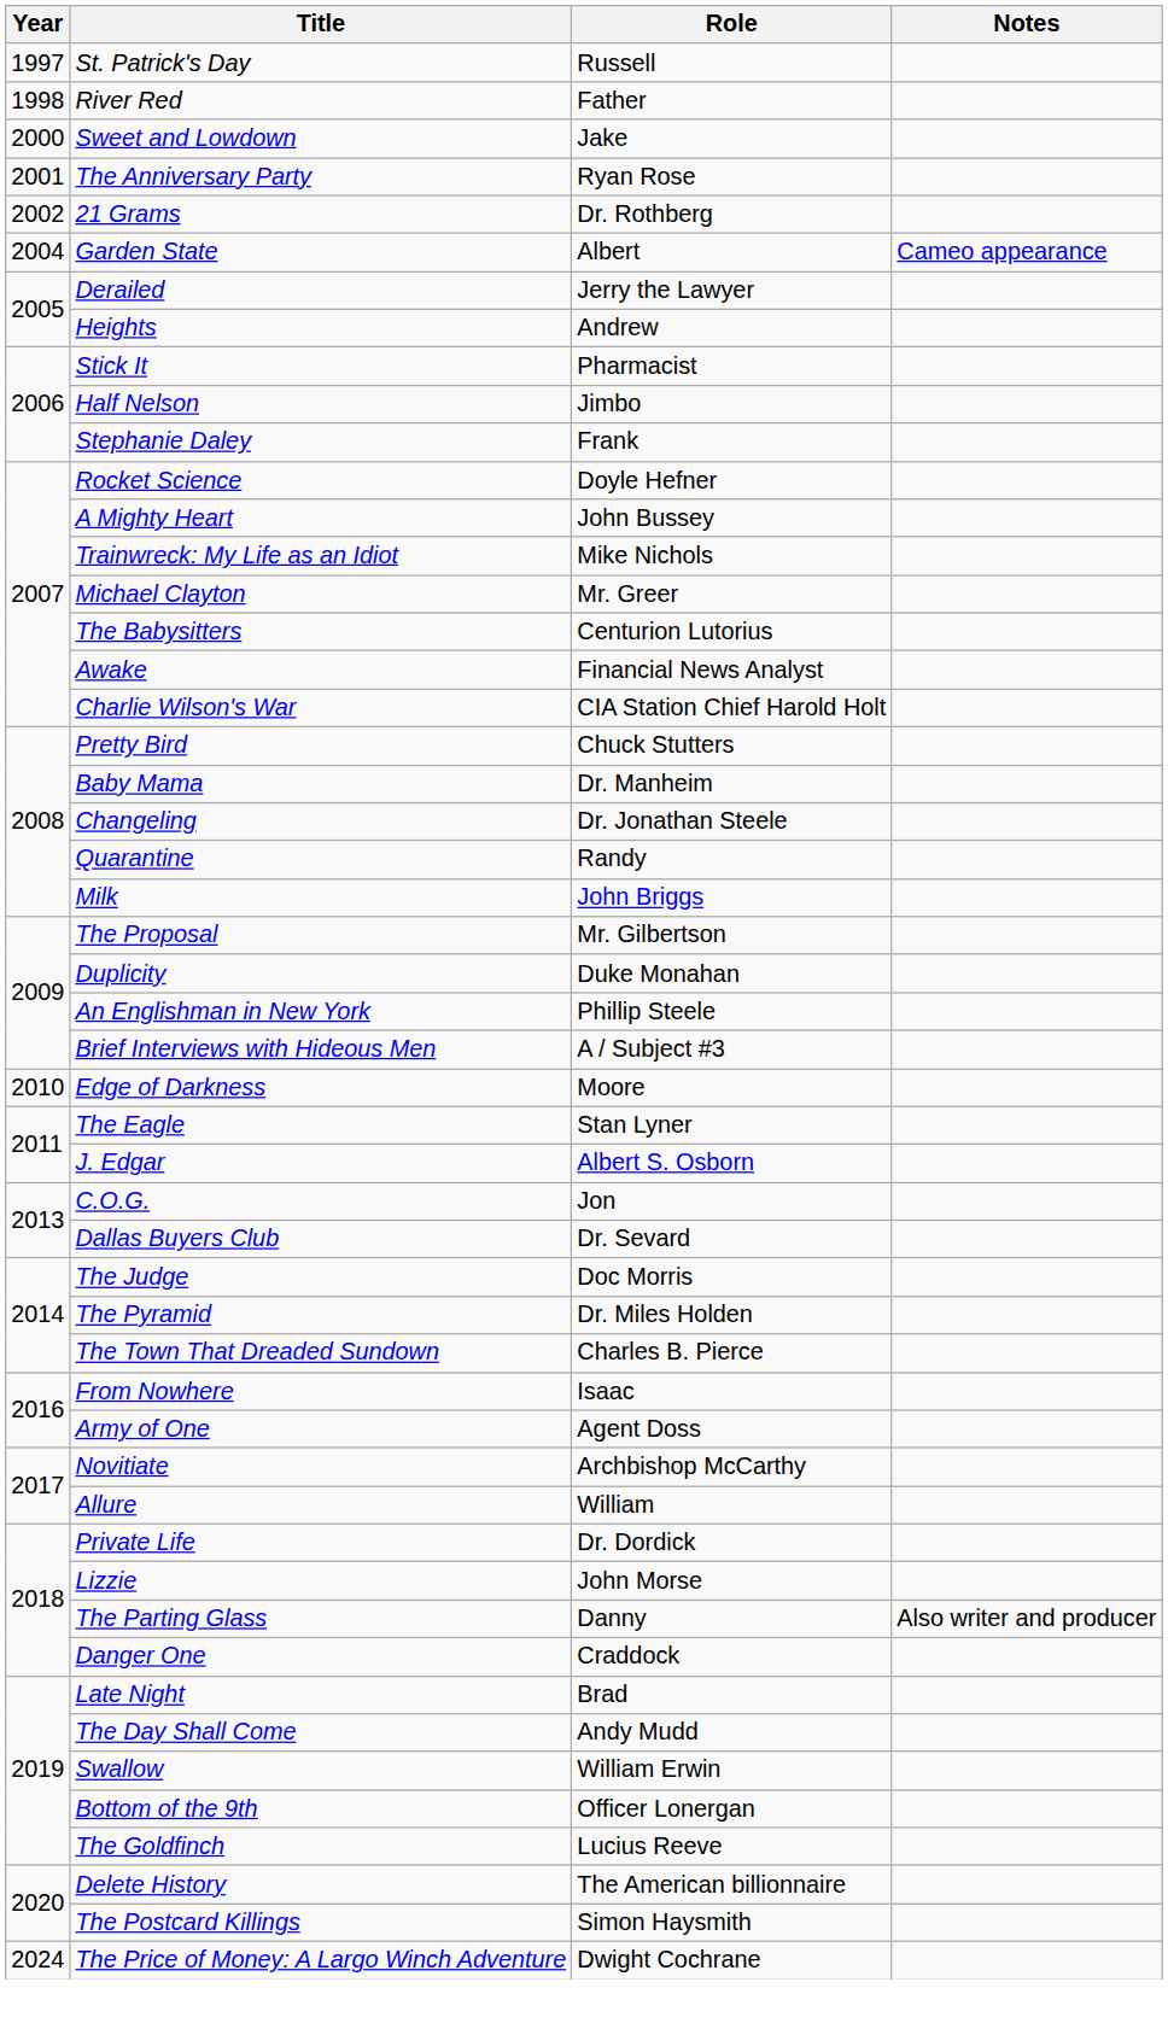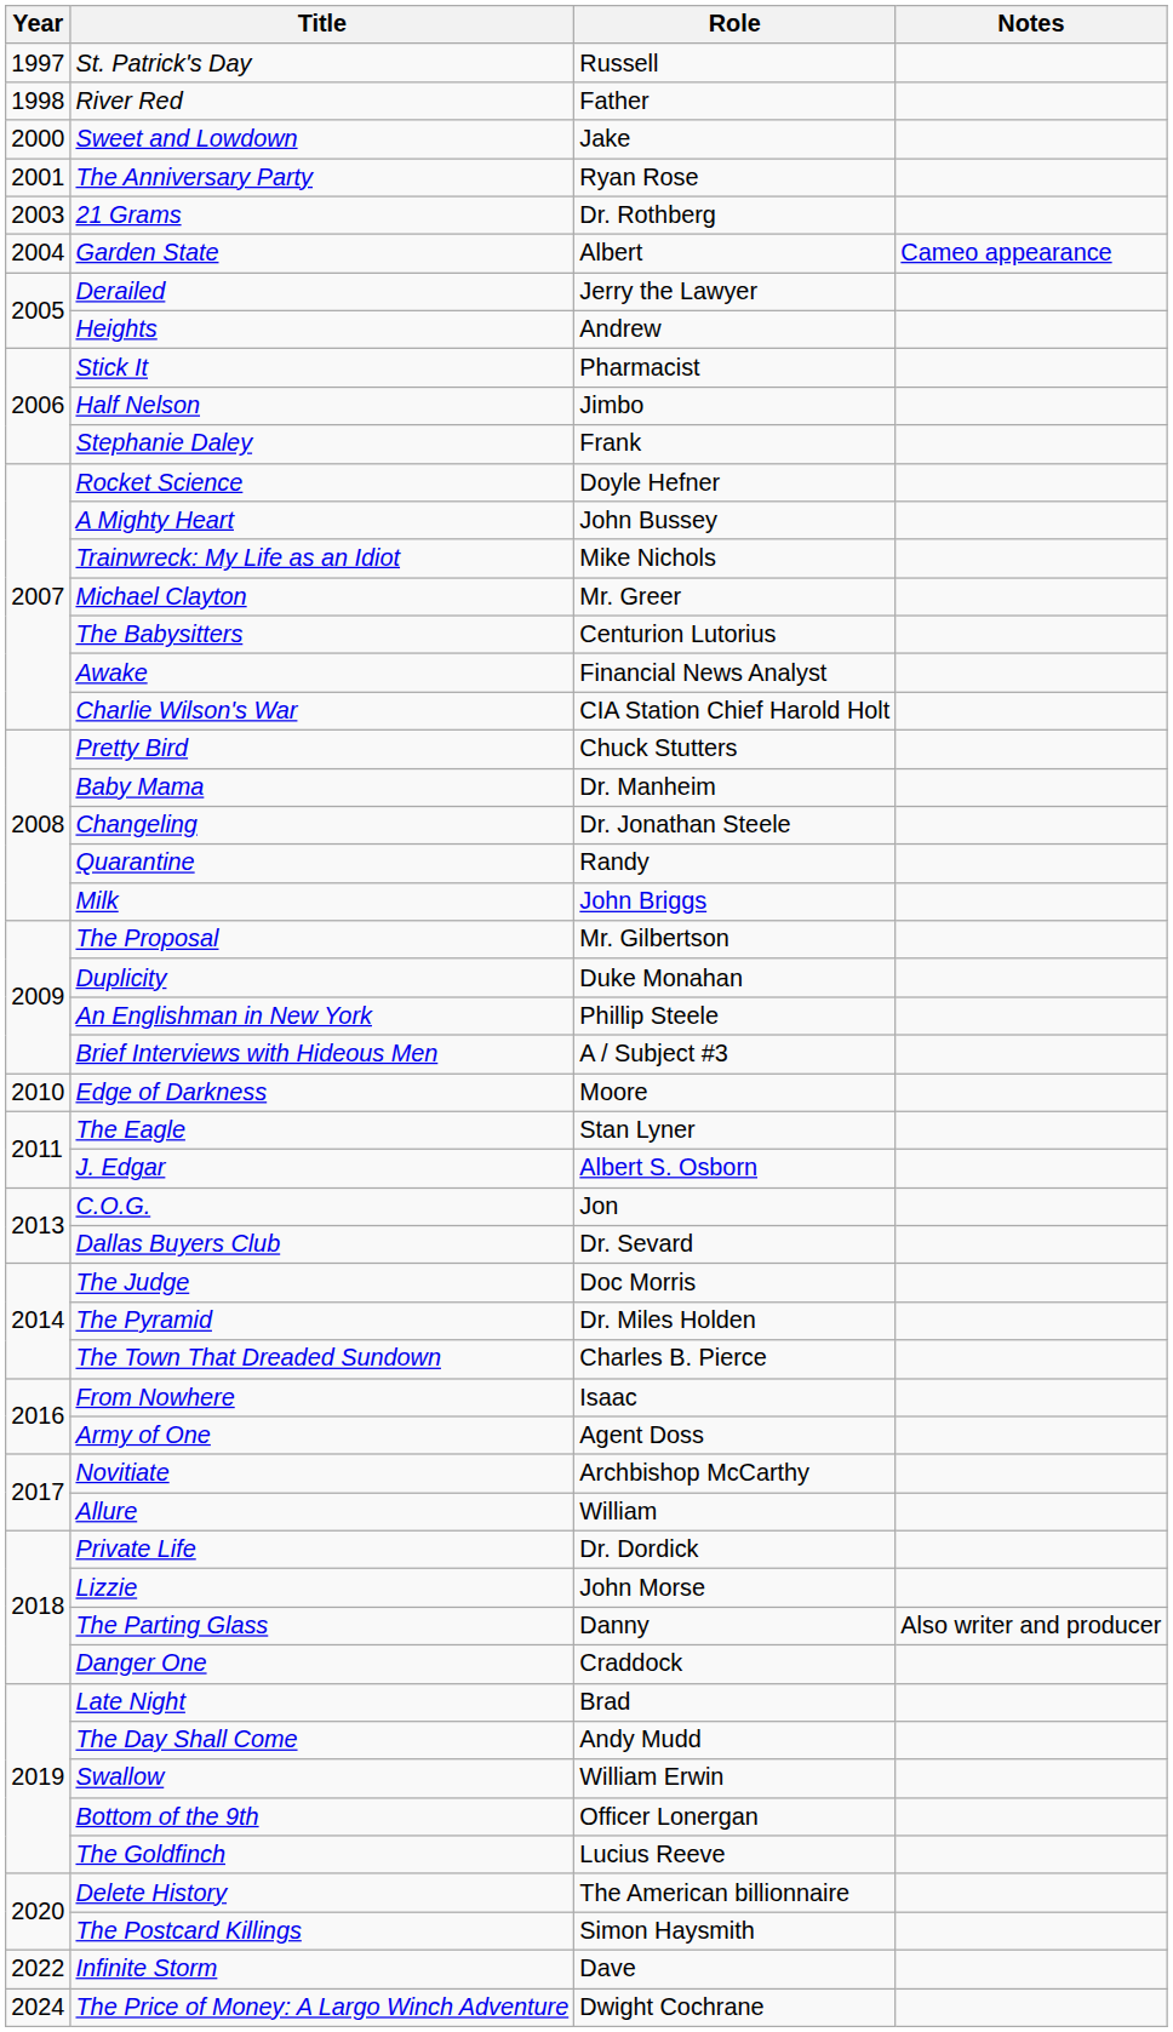21 Grams | Year: 2002 -> 2003
+ row: 2022 | Infinite Storm | Dave
